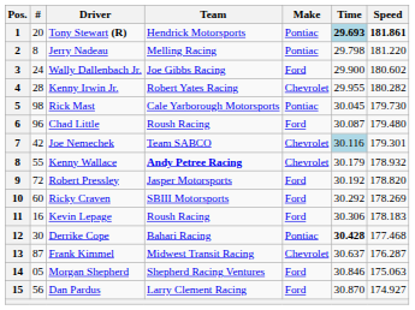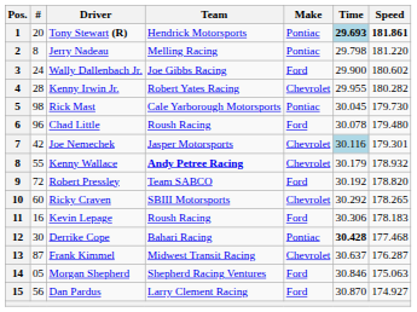Chad Little | Time: 30.087 -> 30.078
Joe Nemechek | Team: Team SABCO -> Jasper Motorsports
Robert Pressley | Team: Jasper Motorsports -> Team SABCO
Ricky Craven | Make: Ford -> Chevrolet
Ricky Craven | Speed: 178.269 -> 178.265
